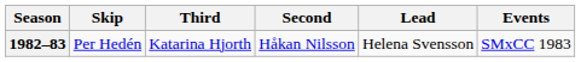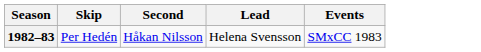- column: Third | Katarina Hjorth
